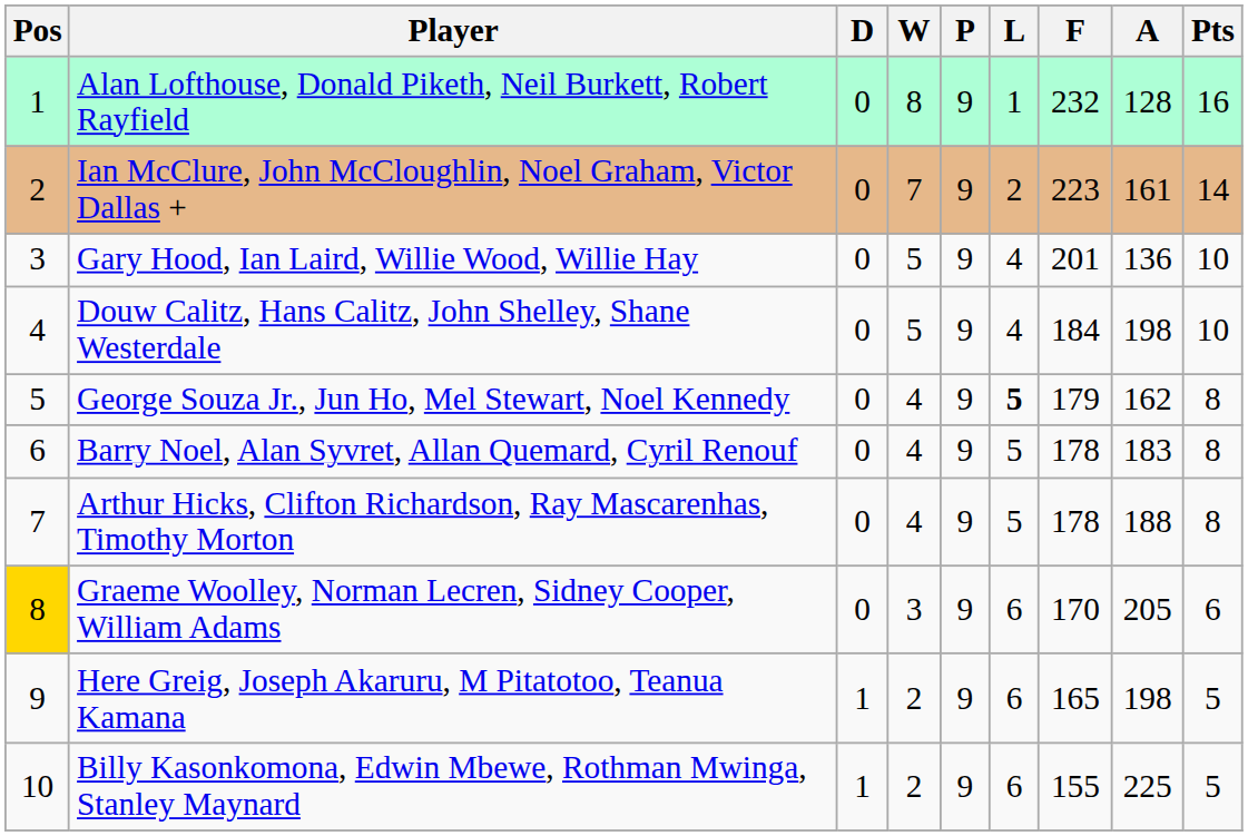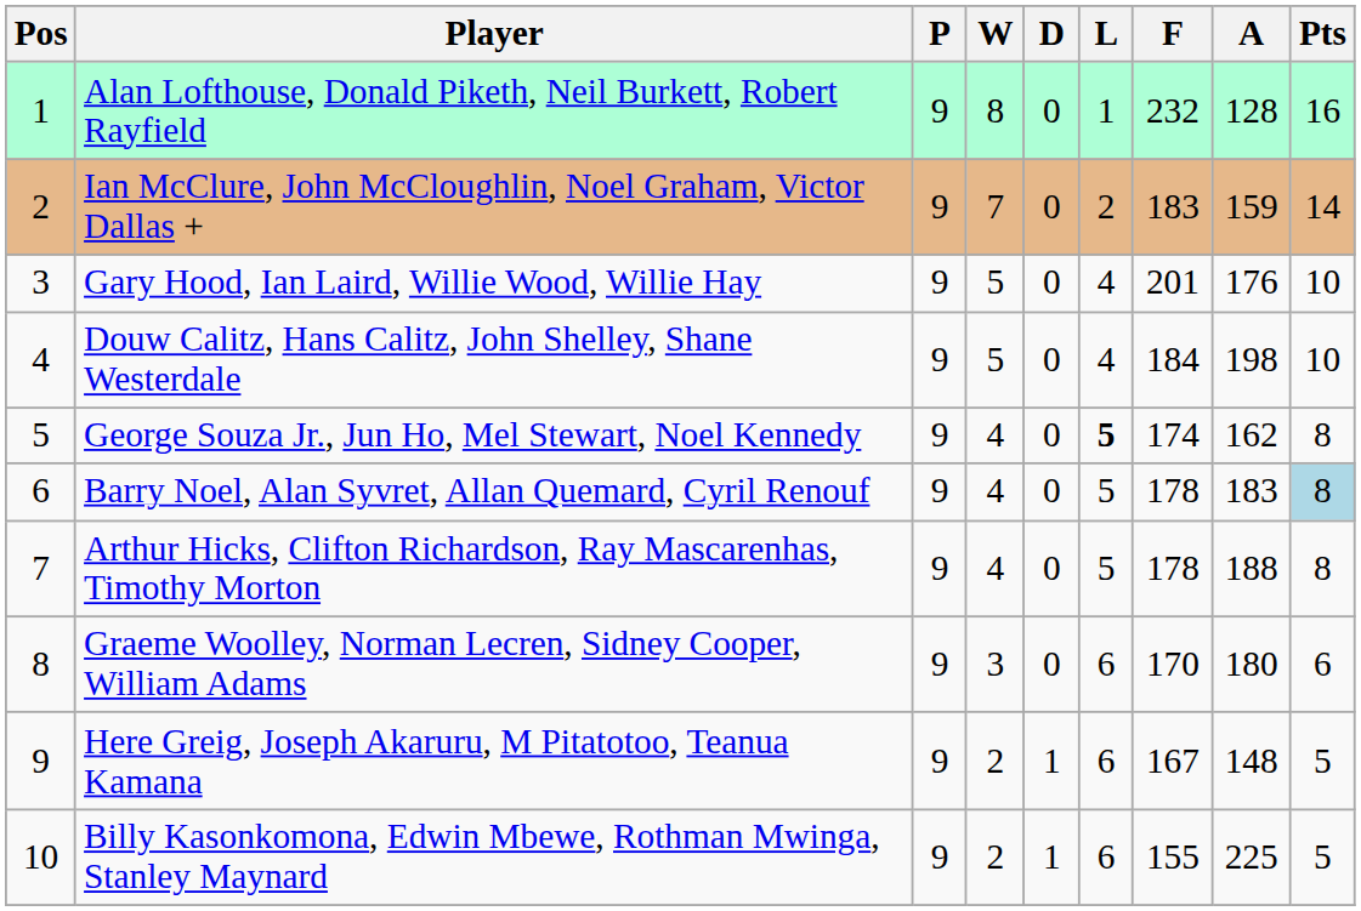columns swapped: P <-> D
Ian McClure, John McCloughlin, Noel Graham, Victor Dallas + | F: 223 -> 183
Ian McClure, John McCloughlin, Noel Graham, Victor Dallas + | A: 161 -> 159
Gary Hood, Ian Laird, Willie Wood, Willie Hay | A: 136 -> 176
George Souza Jr., Jun Ho, Mel Stewart, Noel Kennedy | F: 179 -> 174
Barry Noel, Alan Syvret, Allan Quemard, Cyril Renouf | Pts: no background -> lightblue background
Graeme Woolley, Norman Lecren, Sidney Cooper, William Adams | Pos: gold background -> no background
Graeme Woolley, Norman Lecren, Sidney Cooper, William Adams | A: 205 -> 180
Here Greig, Joseph Akaruru, M Pitatotoo, Teanua Kamana | F: 165 -> 167
Here Greig, Joseph Akaruru, M Pitatotoo, Teanua Kamana | A: 198 -> 148
